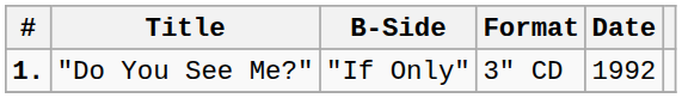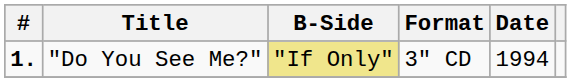"Do You See Me?" | B-Side: no background -> khaki background
"Do You See Me?" | Date: 1992 -> 1994
